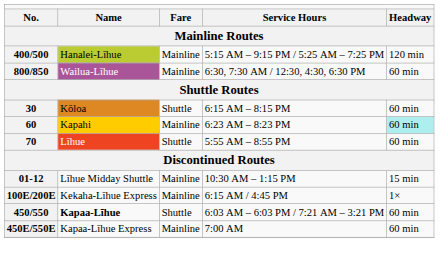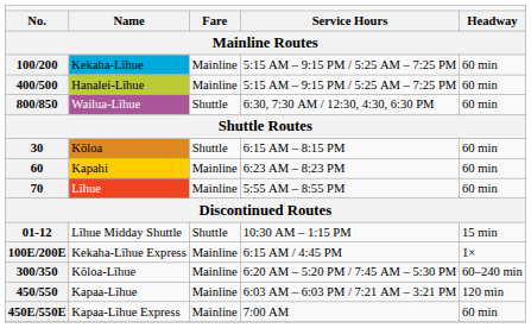+ row: 100/200 | Kekaha-Līhue | Mainline | 5:15 AM – 9:15 PM / 5:25 AM – 7:25 PM | 60 min
400/500 | column 5: 120 min -> 60 min
800/850 | column 3: Mainline -> Shuttle
60 | column 5: paleturquoise background -> no background
70 | column 3: Shuttle -> Mainline
01-12 | column 3: Mainline -> Shuttle
+ row: 300/350 | Kōloa-Līhue | Mainline | 6:20 AM – 5:20 PM / 7:45 AM – 5:30 PM | 60–240 min
450/550 | column 2: bold -> normal
450/550 | column 3: Shuttle -> Mainline
450/550 | column 5: 60 min -> 120 min
